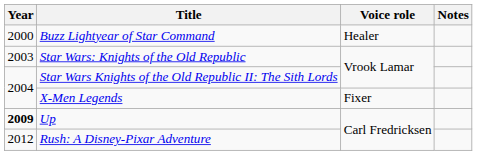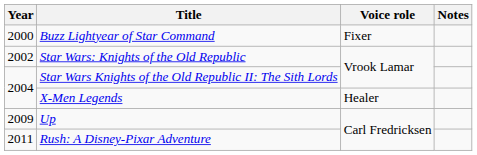Buzz Lightyear of Star Command | Voice role: Healer -> Fixer
Star Wars: Knights of the Old Republic | Year: 2003 -> 2002
X-Men Legends | Voice role: Fixer -> Healer
Up | Year: bold -> normal
Rush: A Disney-Pixar Adventure | Year: 2012 -> 2011
